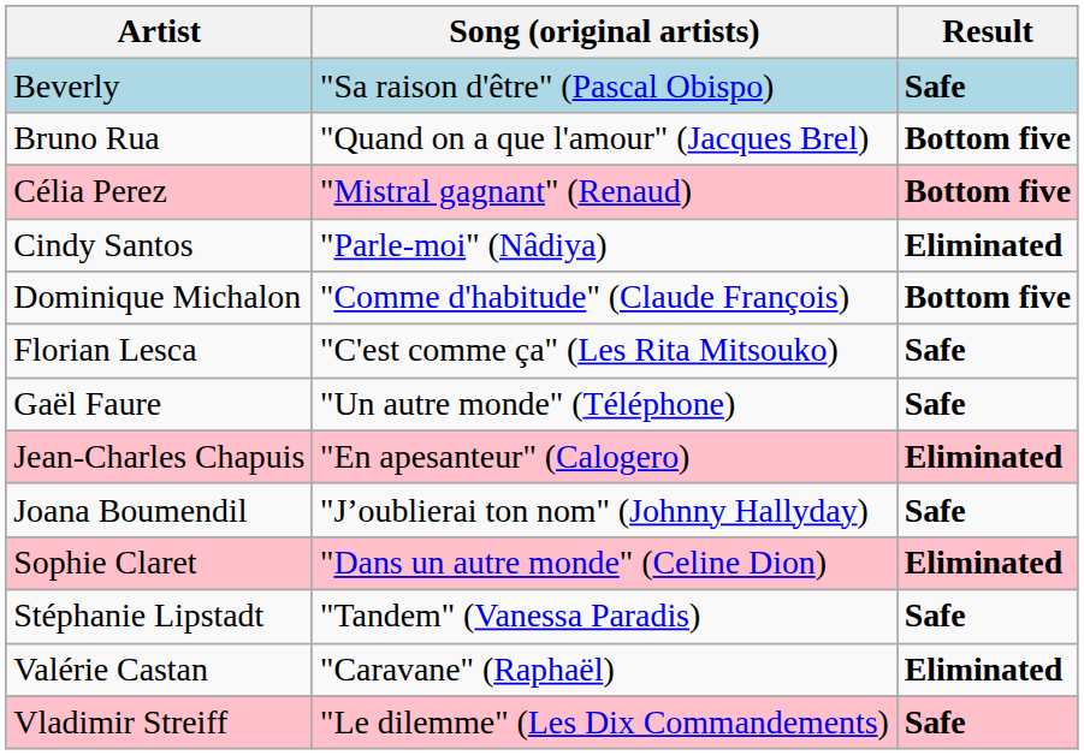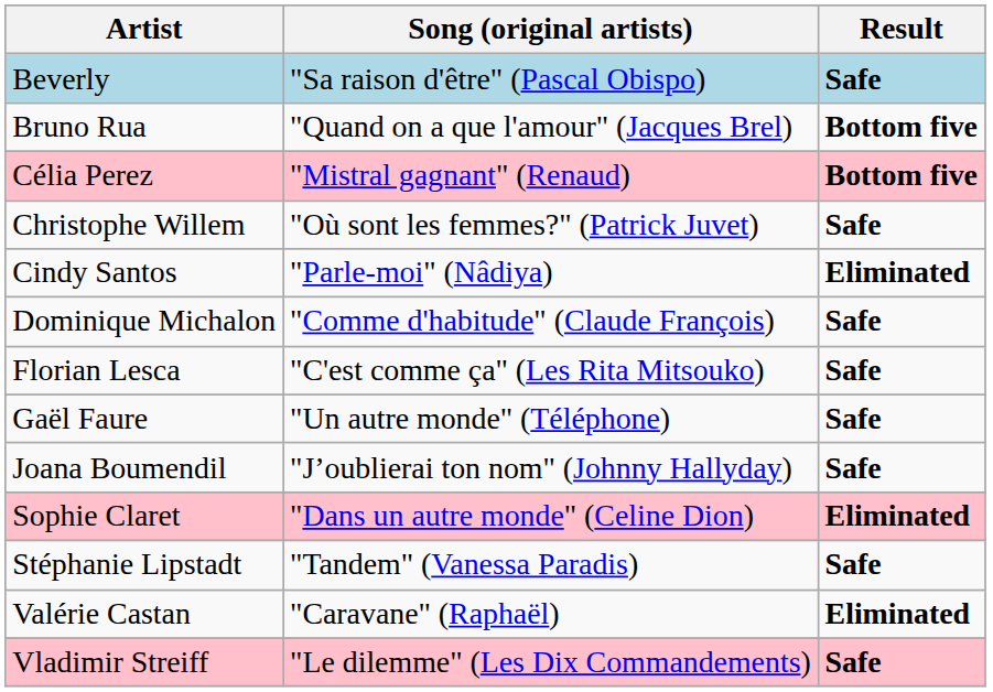+ row: Christophe Willem | "Où sont les femmes?" (Patrick Juvet) | Safe
Dominique Michalon | Result: Bottom five -> Safe
- row: Jean-Charles Chapuis | "En apesanteur" (Calogero) | Eliminated
